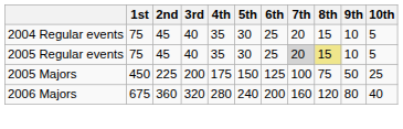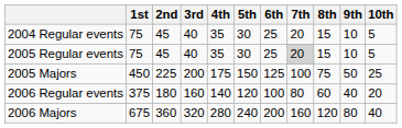2005 Regular events | 8th: khaki background -> no background
+ row: 2006 Regular events | 375 | 180 | 160 | 140 | 120 | 100 | 80 | 60 | 40 | 20
